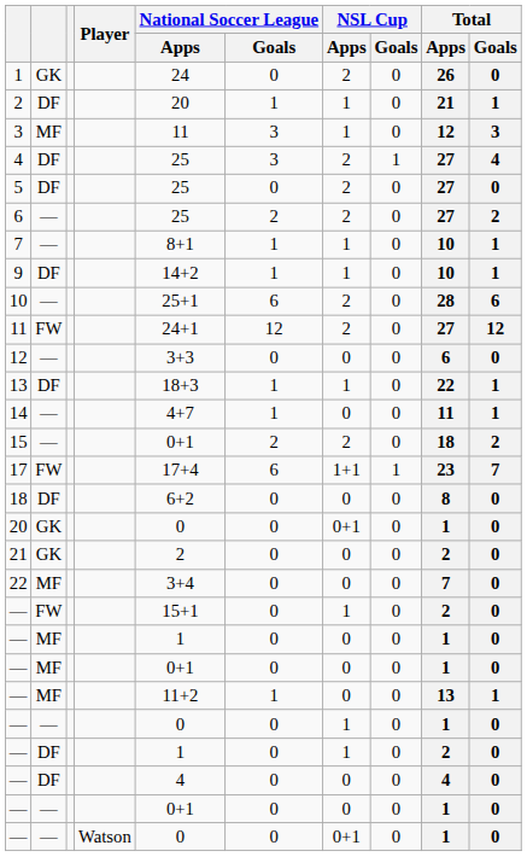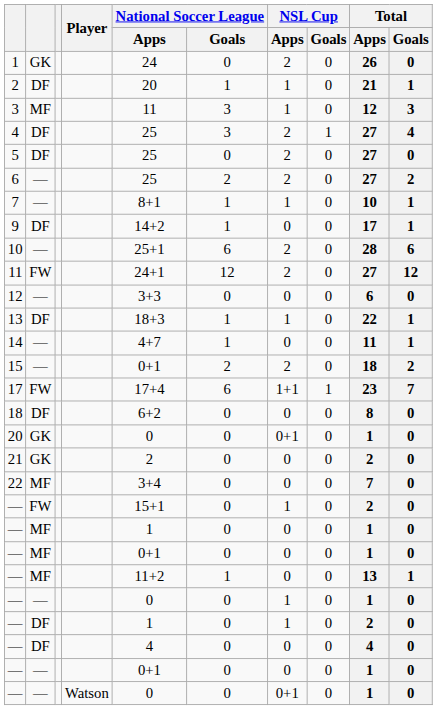9 | NSL Cup / Apps: 1 -> 0
9 | Total / Apps: 10 -> 17
